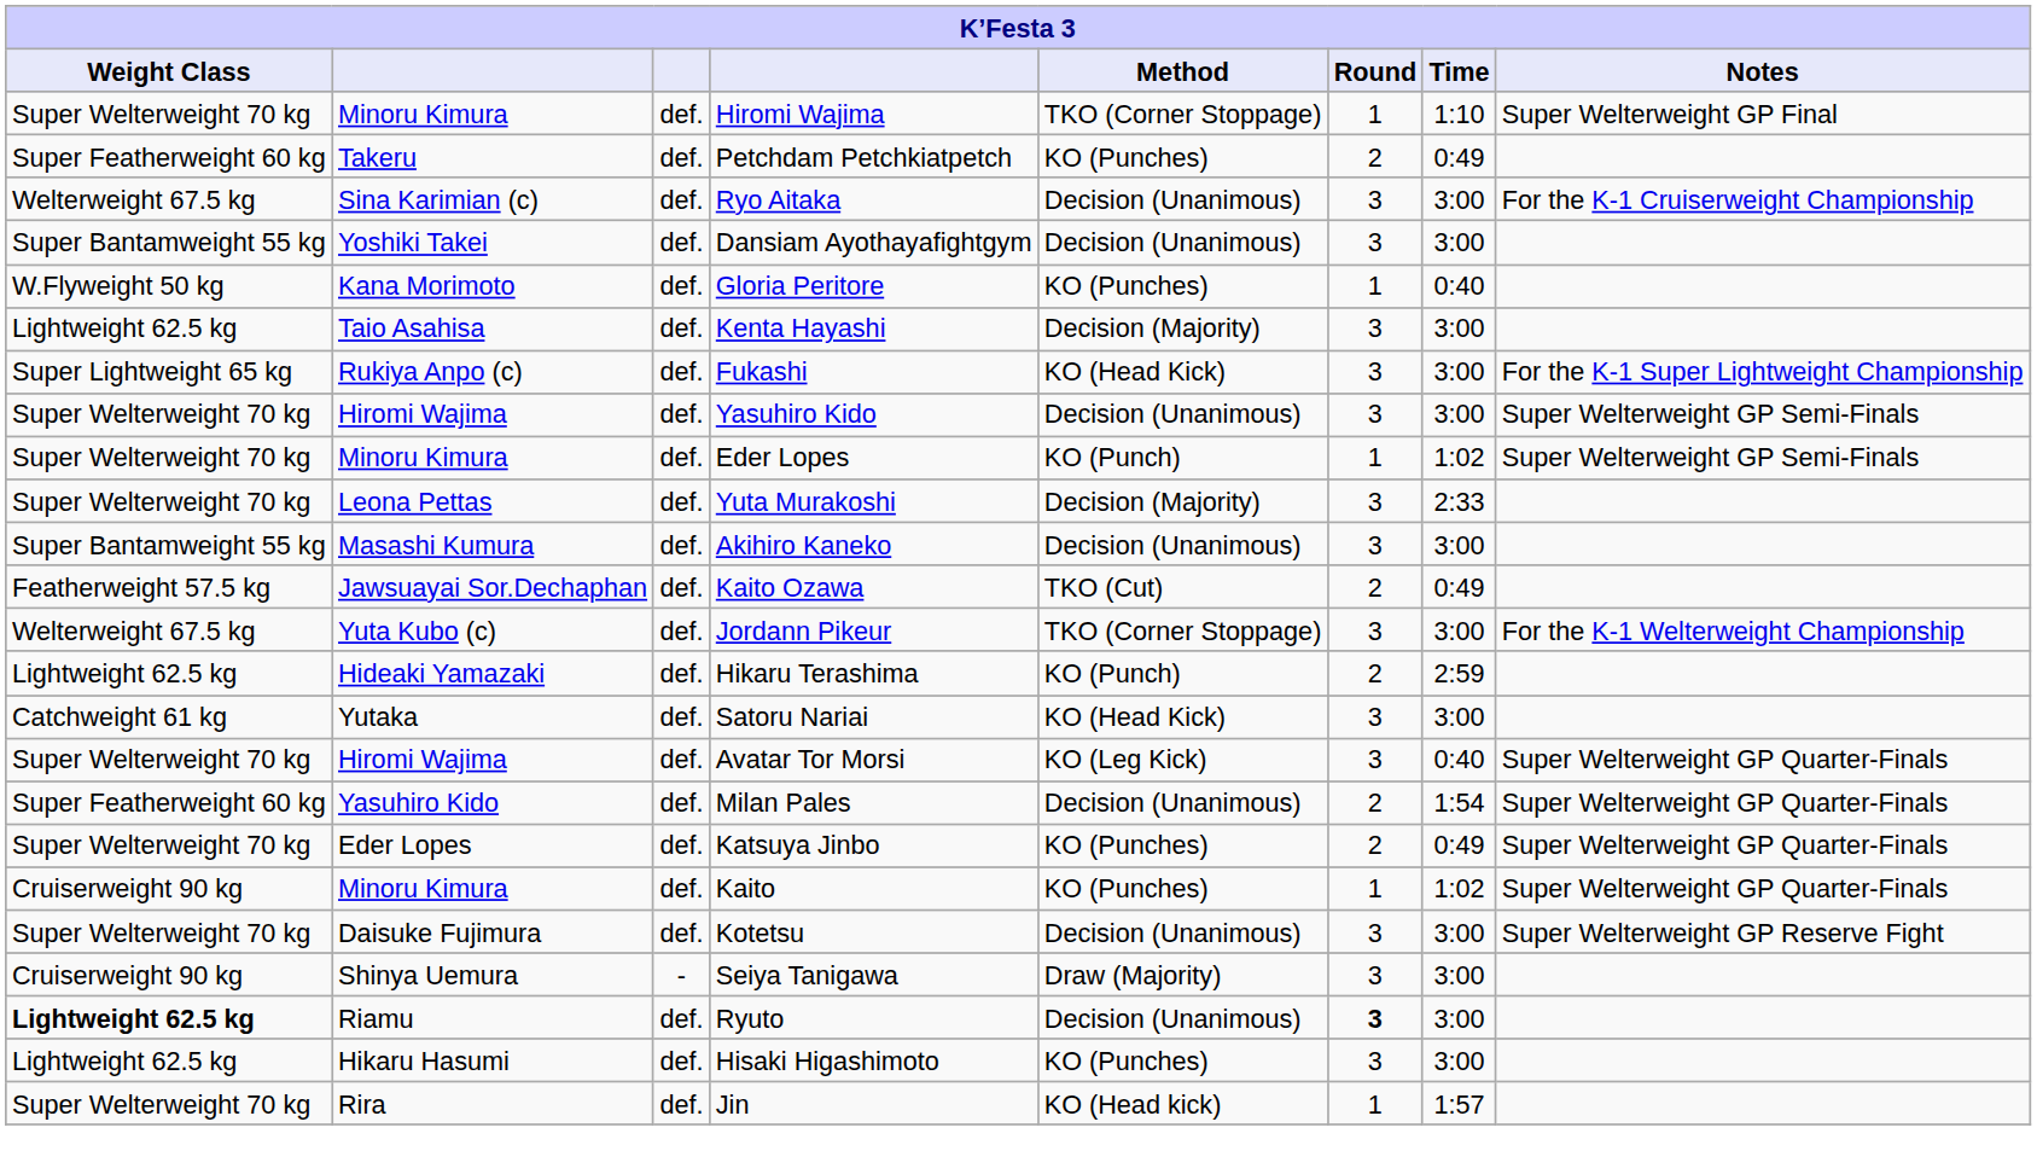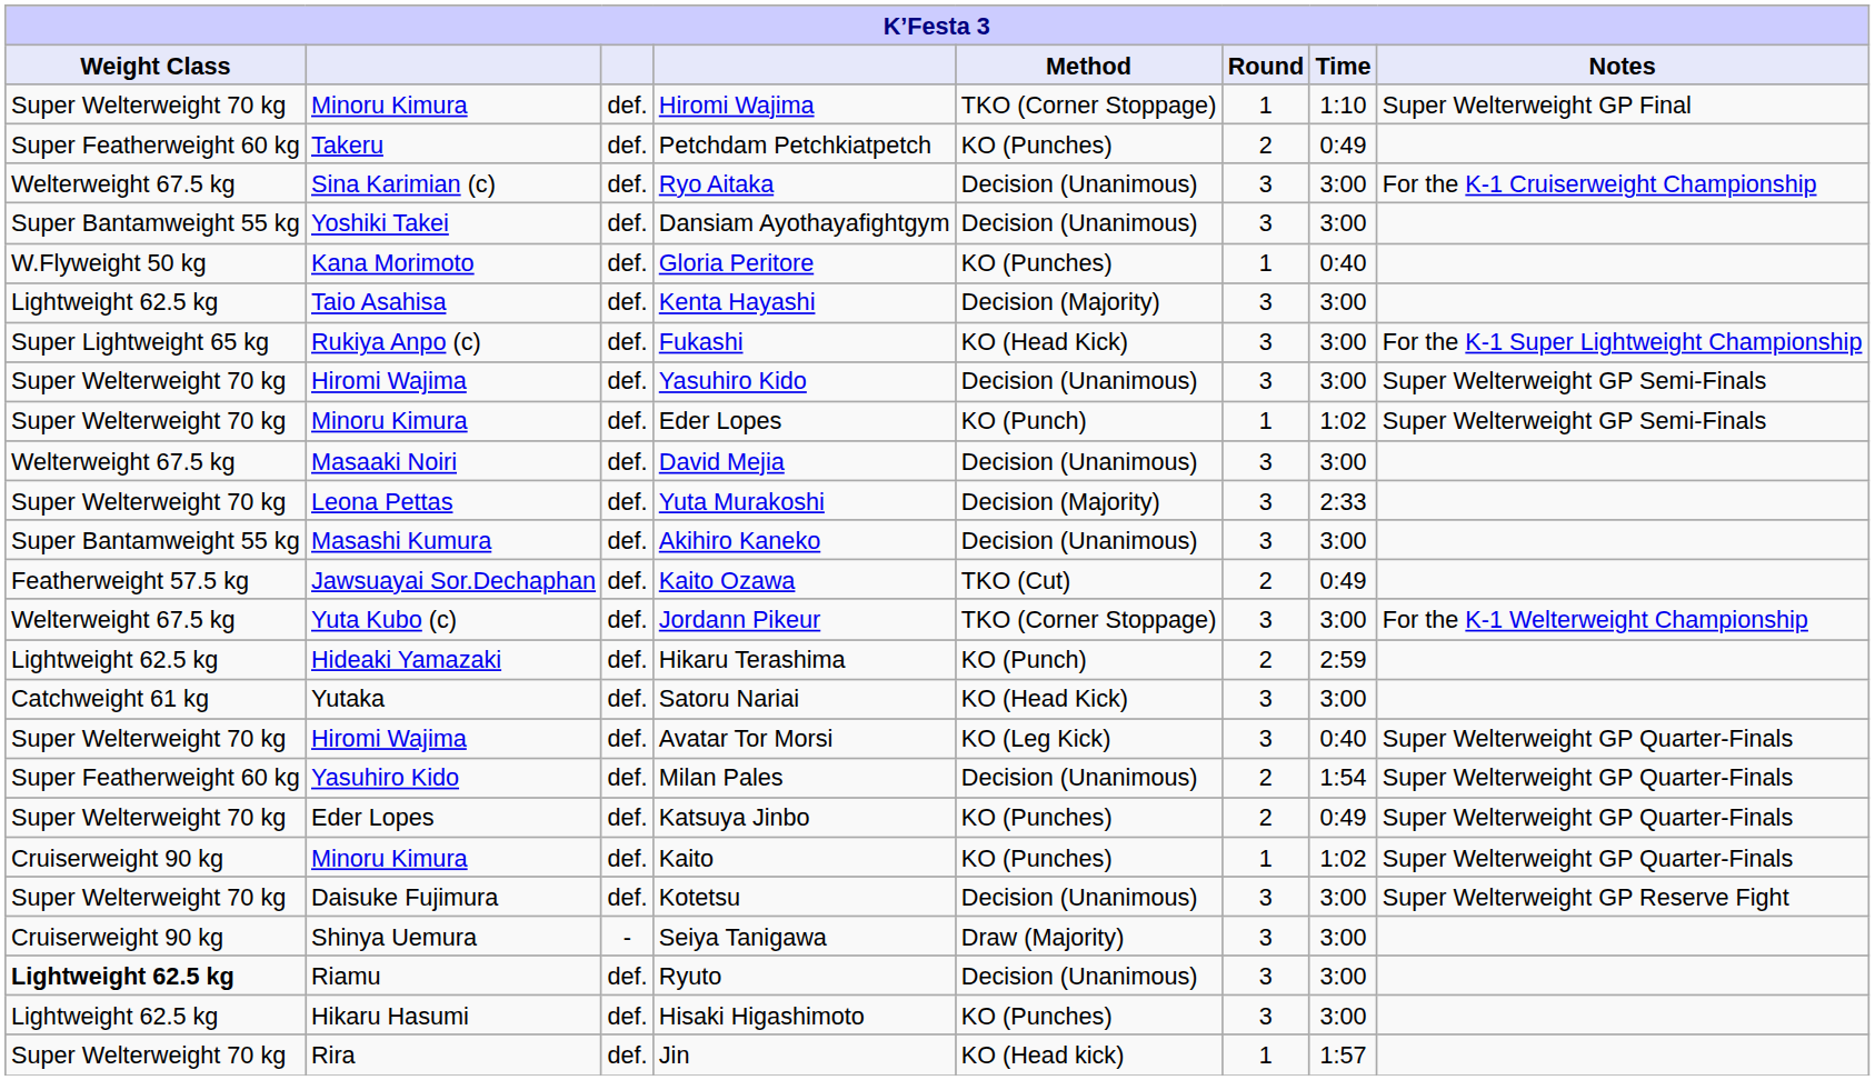+ row: Welterweight 67.5 kg | Masaaki Noiri | def. | David Mejia | Decision (Unanimous) | 3 | 3:00
Ryuto | Round: bold -> normal
